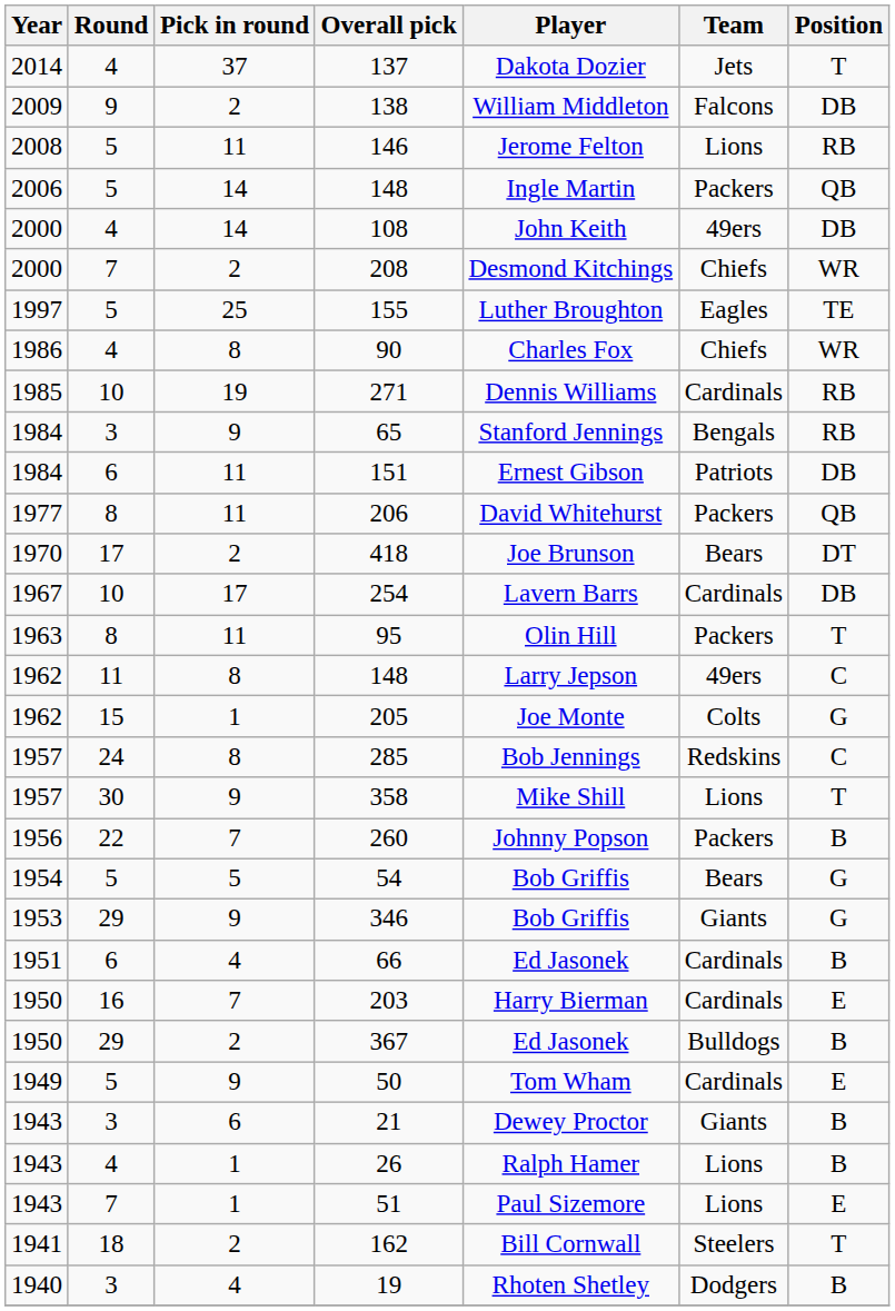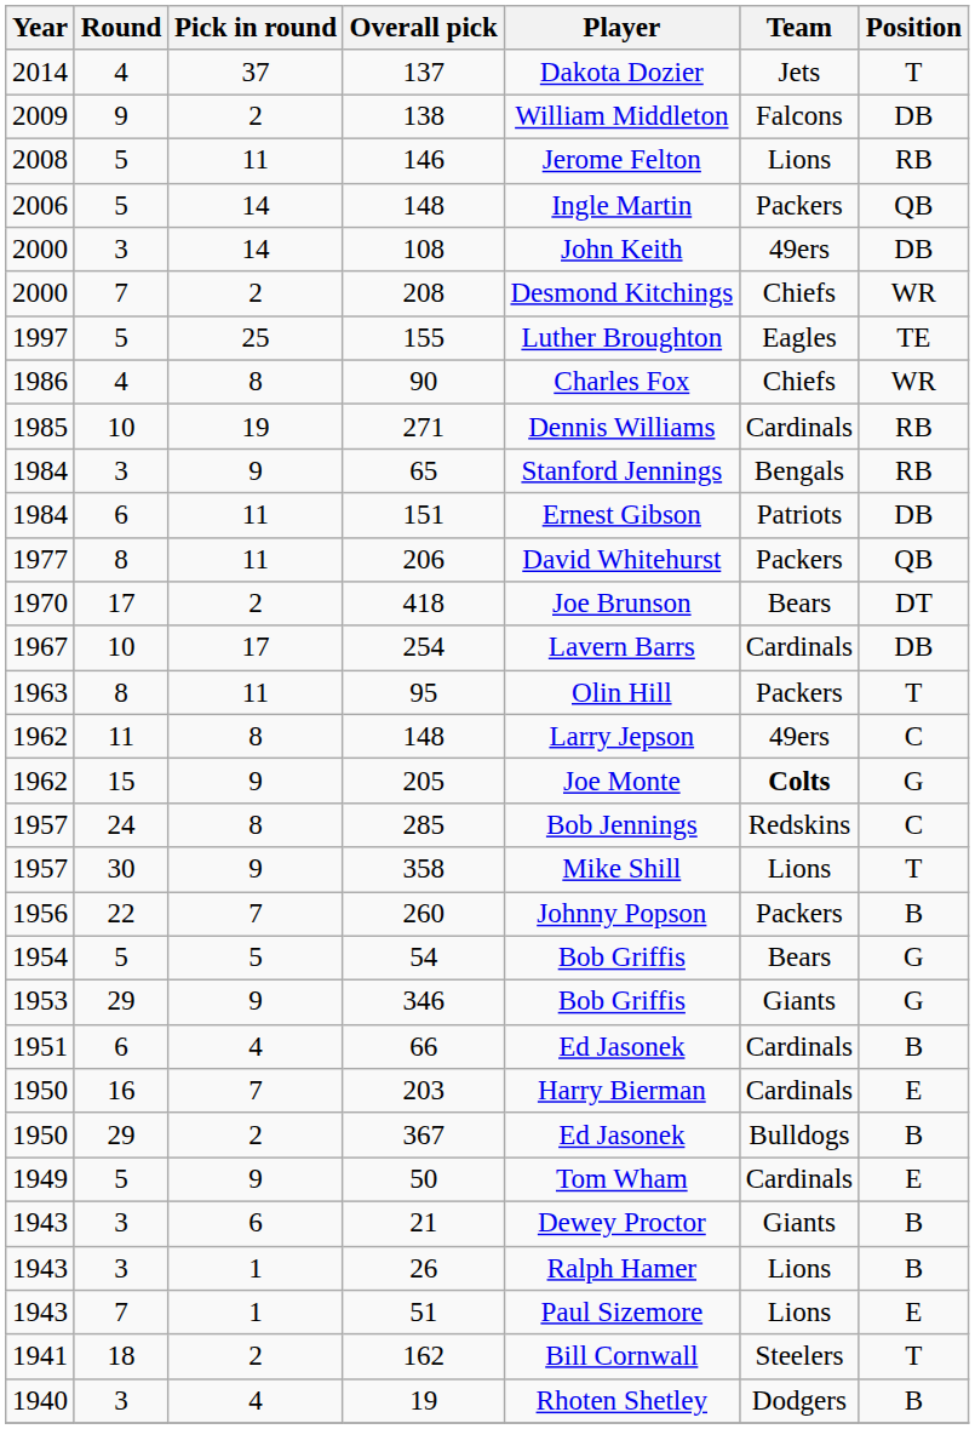108 | Round: 4 -> 3
205 | Pick in round: 1 -> 9
205 | Team: normal -> bold
26 | Round: 4 -> 3
